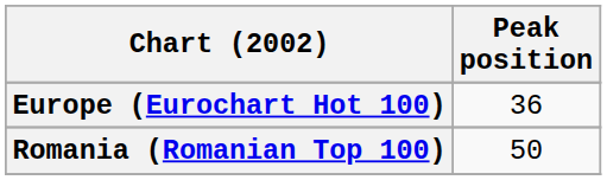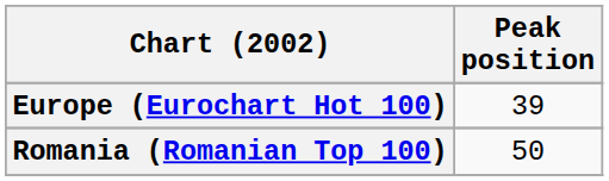Europe (Eurochart Hot 100) | Peak position: 36 -> 39
